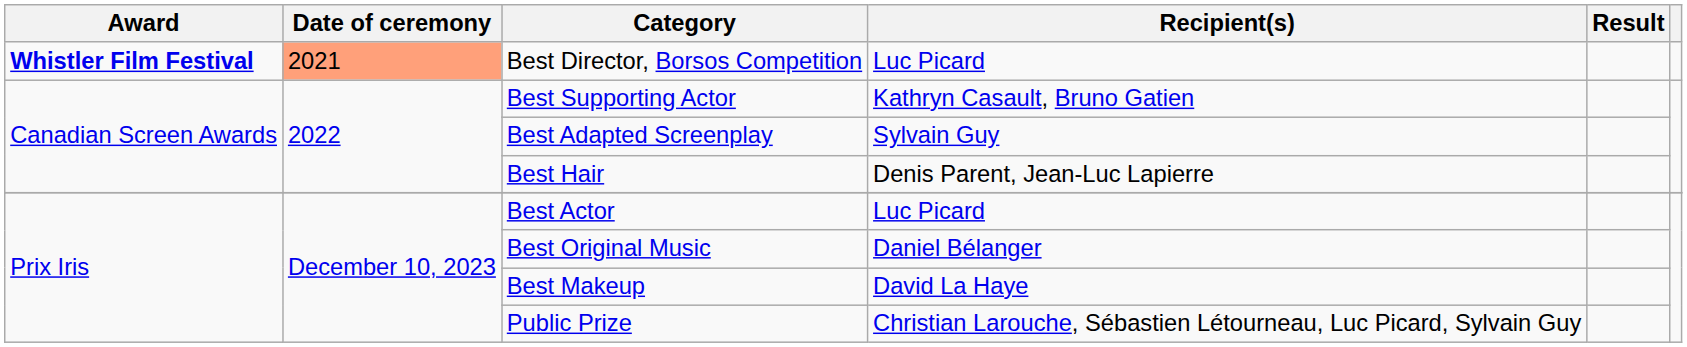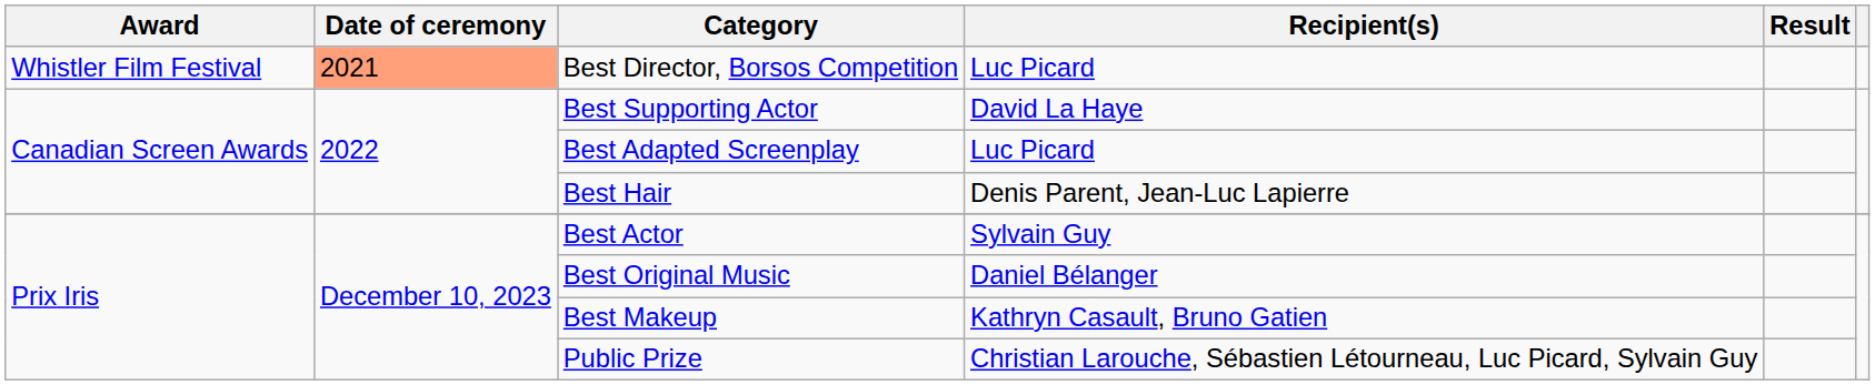Best Director, Borsos Competition | Award: bold -> normal
Best Supporting Actor | Recipient(s): Kathryn Casault, Bruno Gatien -> David La Haye
Best Adapted Screenplay | Recipient(s): Sylvain Guy -> Luc Picard
Best Actor | Recipient(s): Luc Picard -> Sylvain Guy
Best Makeup | Recipient(s): David La Haye -> Kathryn Casault, Bruno Gatien
